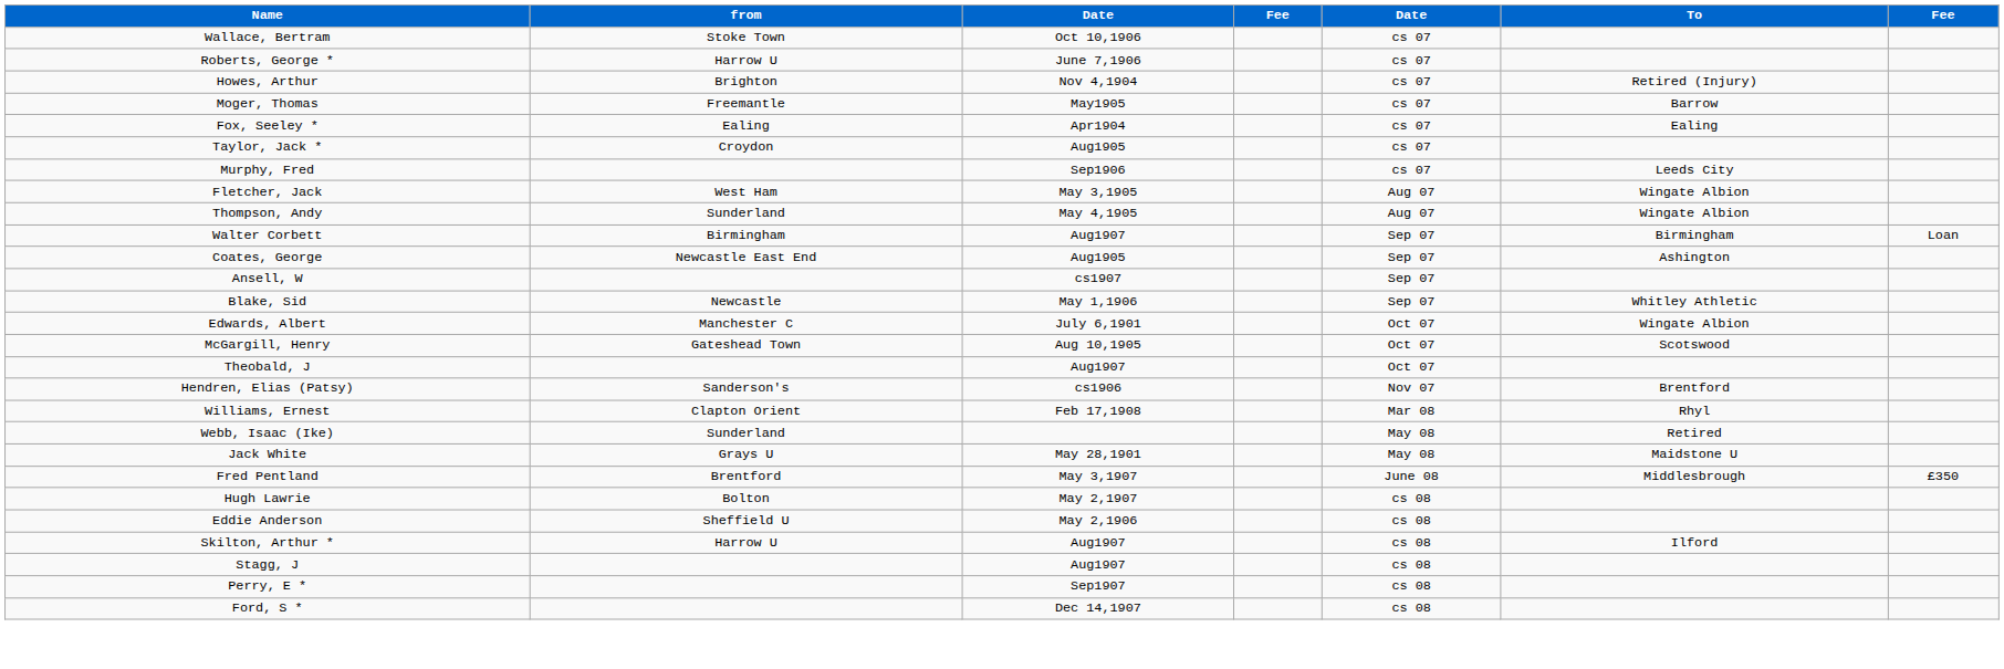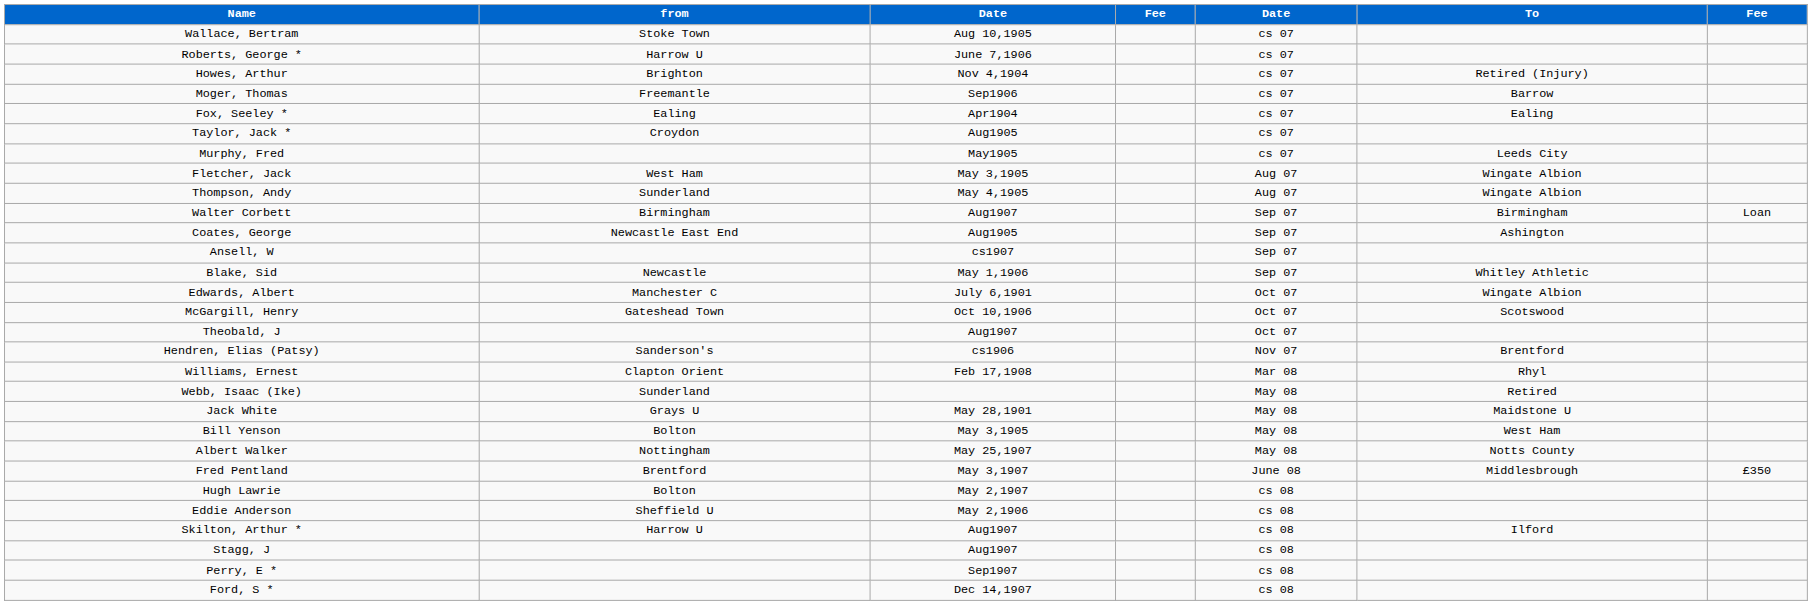Wallace, Bertram | column 3: Oct 10,1906 -> Aug 10,1905
Moger, Thomas | column 3: May1905 -> Sep1906
Murphy, Fred | column 3: Sep1906 -> May1905
McGargill, Henry | column 3: Aug 10,1905 -> Oct 10,1906
+ row: Bill Yenson | Bolton | May 3,1905 | May 08 | West Ham
+ row: Albert Walker | Nottingham | May 25,1907 | May 08 | Notts County
